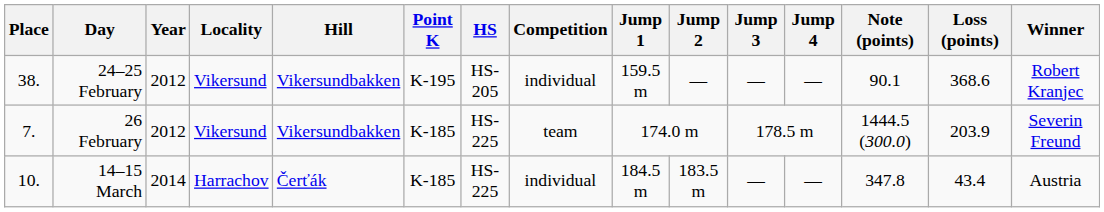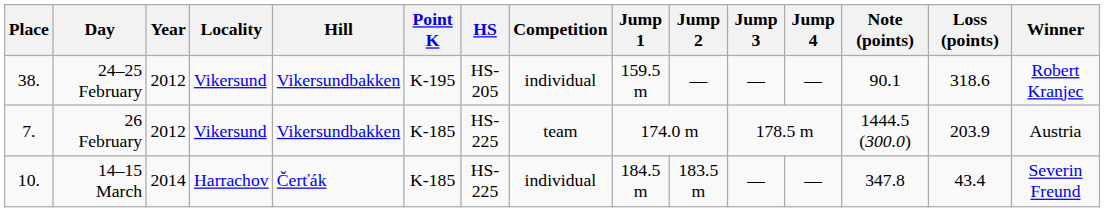24–25 February | Loss (points): 368.6 -> 318.6
26 February | Winner: Severin Freund -> Austria
14–15 March | Winner: Austria -> Severin Freund
